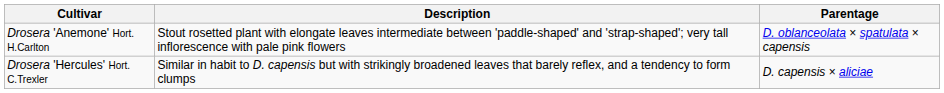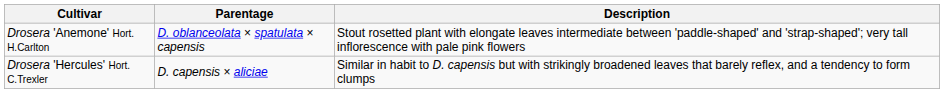columns swapped: Parentage <-> Description
